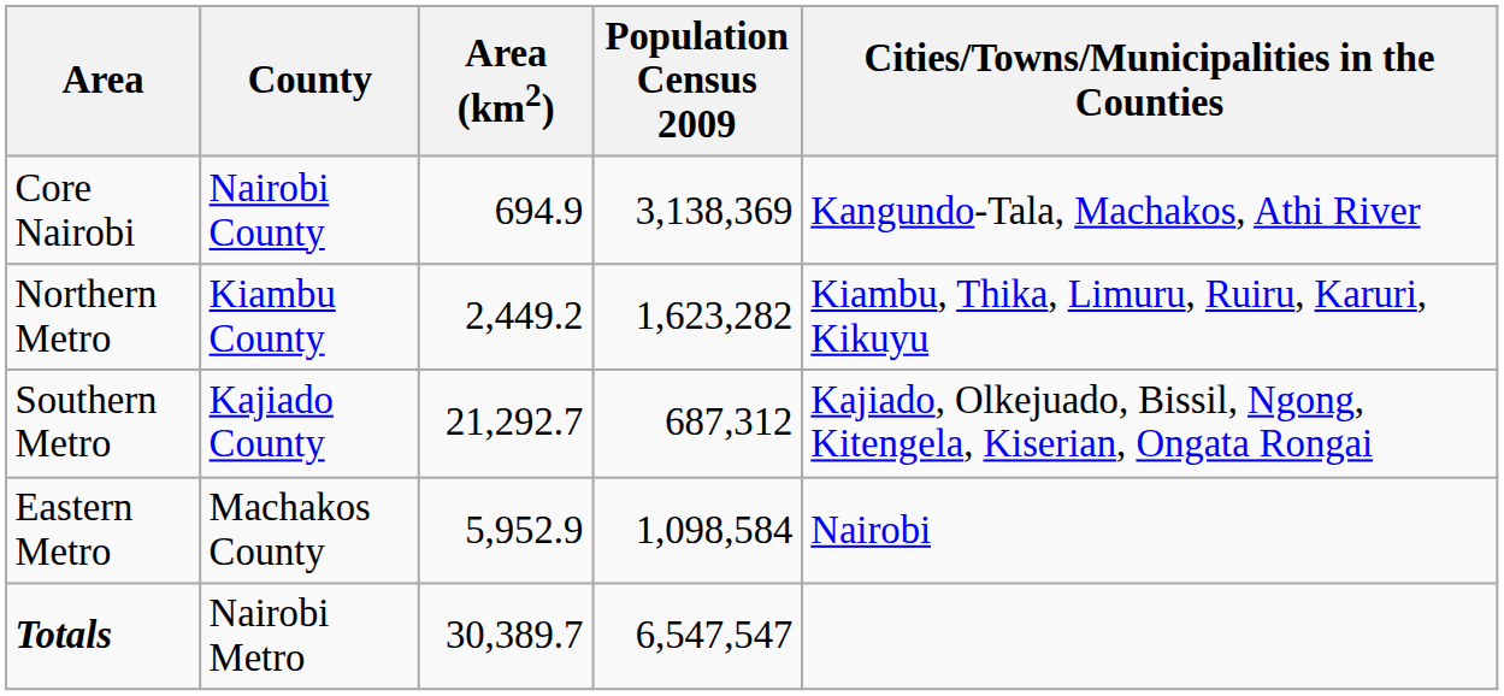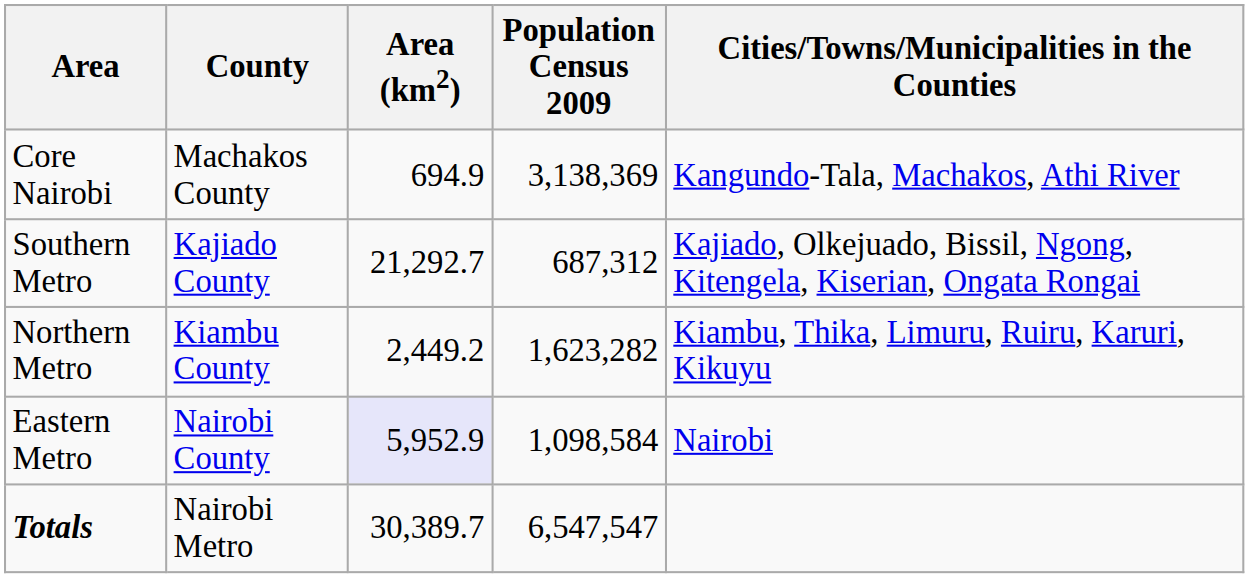Core Nairobi | County: Nairobi County -> Machakos County
rows swapped: Northern Metro <-> Southern Metro
Eastern Metro | County: Machakos County -> Nairobi County
Eastern Metro | Area (km2): no background -> lavender background
